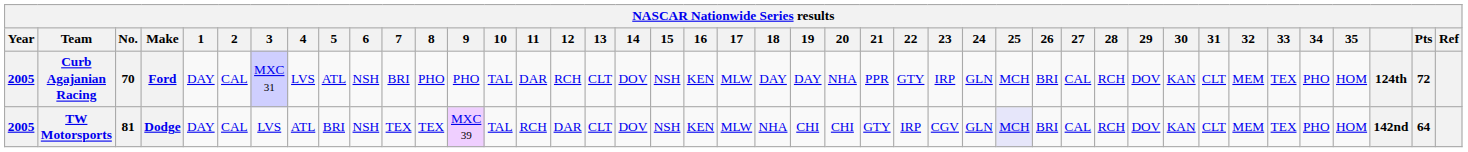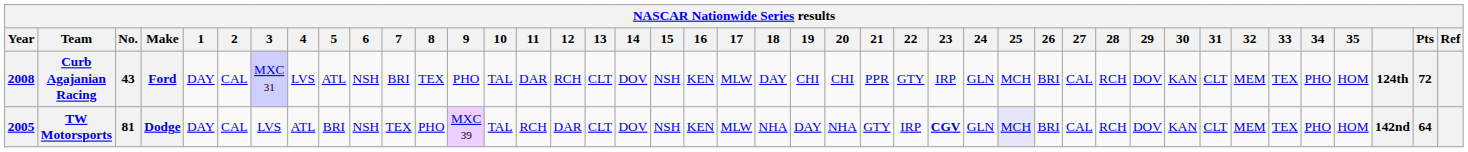Curb Agajanian Racing | Year: 2005 -> 2008
Curb Agajanian Racing | No.: 70 -> 43
Curb Agajanian Racing | 8: PHO -> TEX
Curb Agajanian Racing | 19: DAY -> CHI
Curb Agajanian Racing | 20: NHA -> CHI
TW Motorsports | 8: TEX -> PHO
TW Motorsports | 19: CHI -> DAY
TW Motorsports | 20: CHI -> NHA
TW Motorsports | 23: normal -> bold
